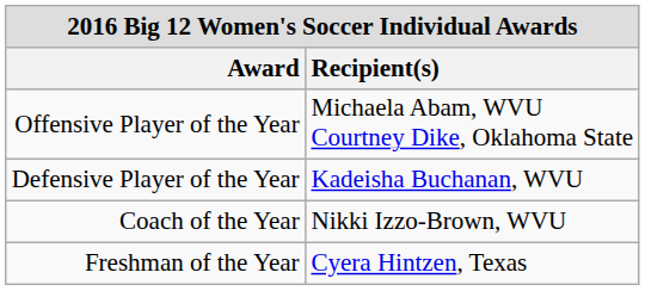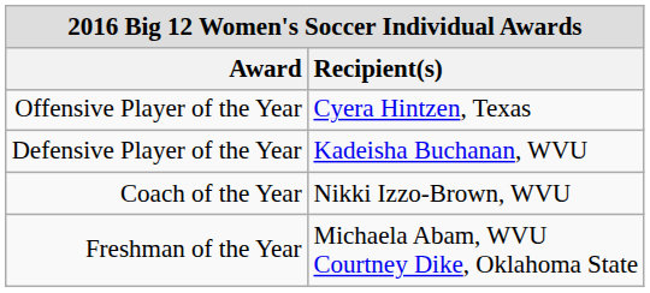Offensive Player of the Year | Recipient(s): Michaela Abam, WVU Courtney Dike, Oklahoma State -> Cyera Hintzen, Texas
Freshman of the Year | Recipient(s): Cyera Hintzen, Texas -> Michaela Abam, WVU Courtney Dike, Oklahoma State
